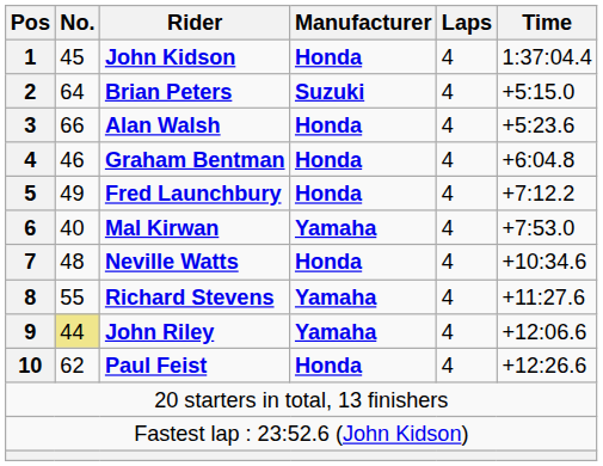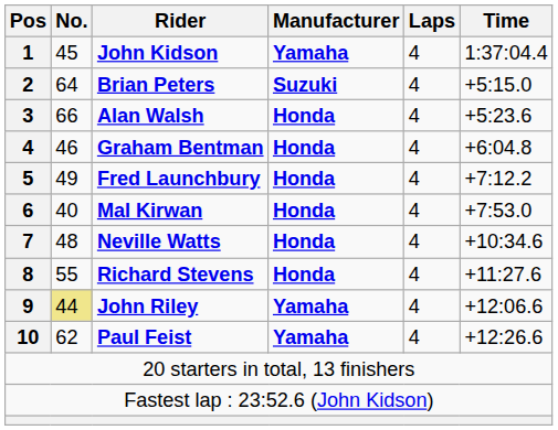John Kidson | Manufacturer: Honda -> Yamaha
Mal Kirwan | Manufacturer: Yamaha -> Honda
Richard Stevens | Manufacturer: Yamaha -> Honda
Paul Feist | Manufacturer: Honda -> Yamaha
